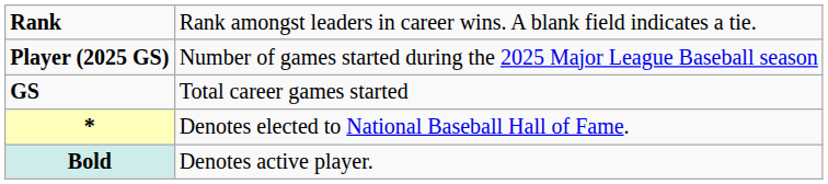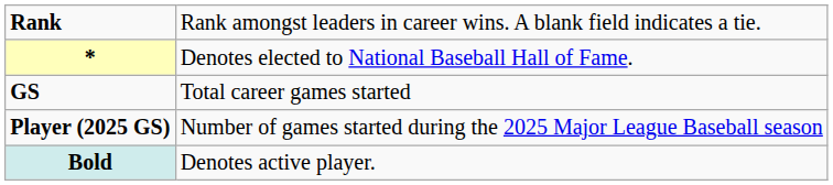rows swapped: Player (2025 GS) <-> *
